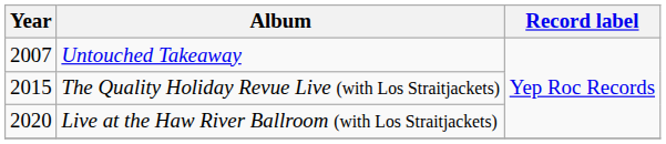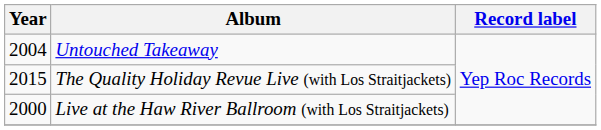Untouched Takeaway | Year: 2007 -> 2004
Live at the Haw River Ballroom (with Los Straitjackets) | Year: 2020 -> 2000
